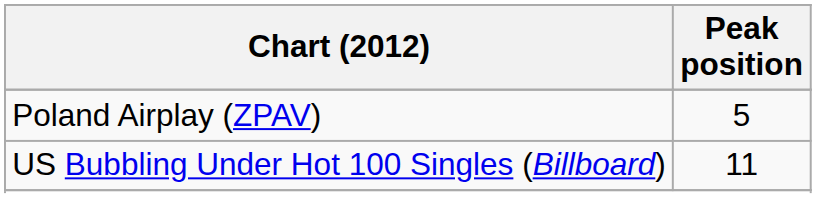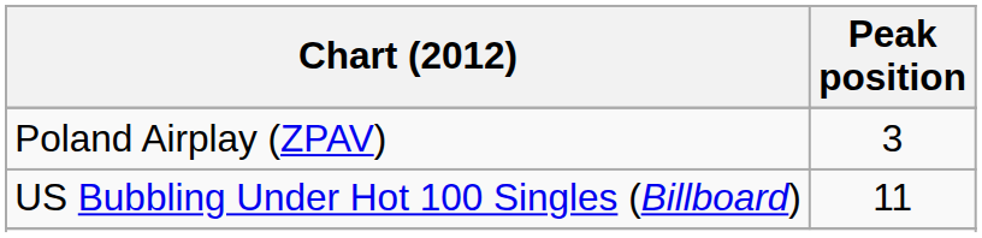Poland Airplay (ZPAV) | Peak position: 5 -> 3
